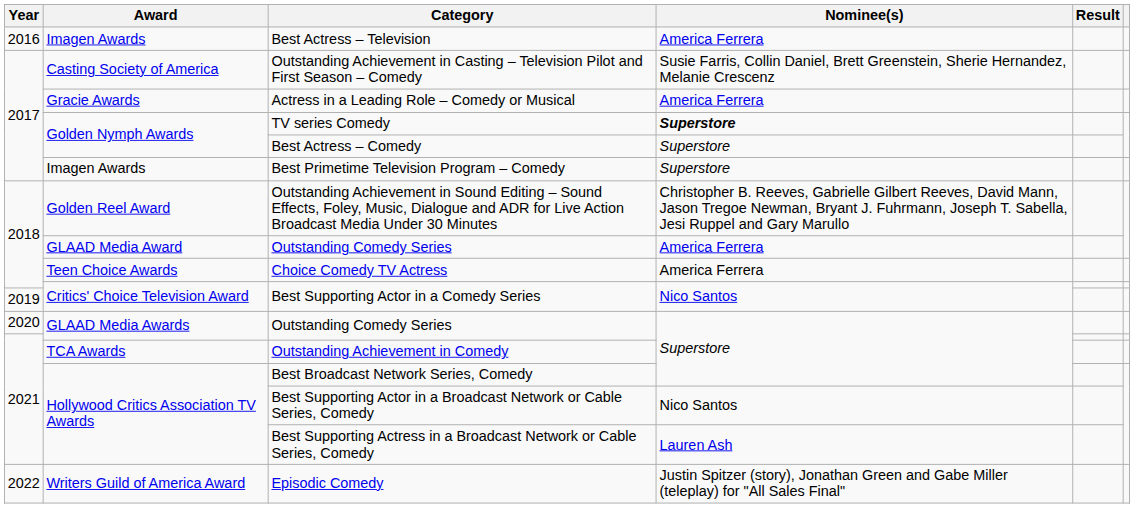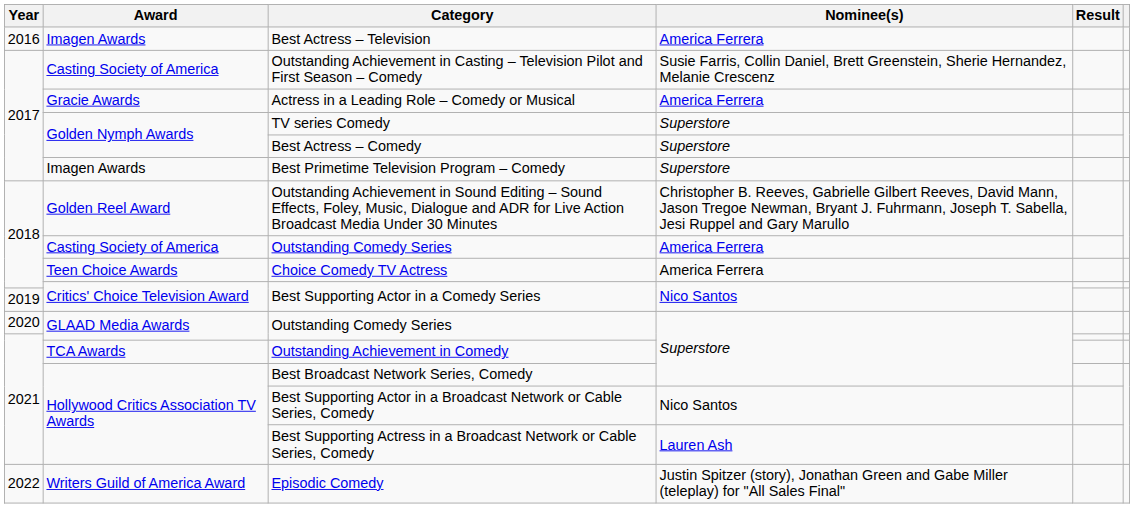TV series Comedy | Nominee(s): bold -> normal
2018 / Outstanding Comedy Series | Award: GLAAD Media Award -> Casting Society of America
